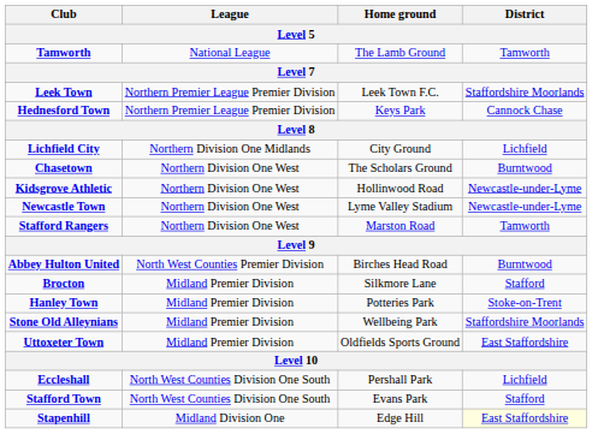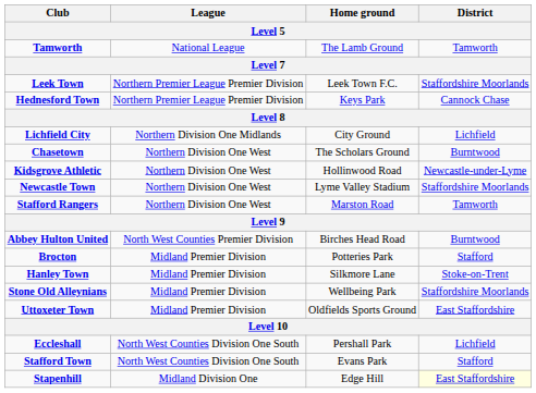Newcastle Town | District: Newcastle-under-Lyme -> Staffordshire Moorlands
Brocton | Home ground: Silkmore Lane -> Potteries Park
Hanley Town | Home ground: Potteries Park -> Silkmore Lane
